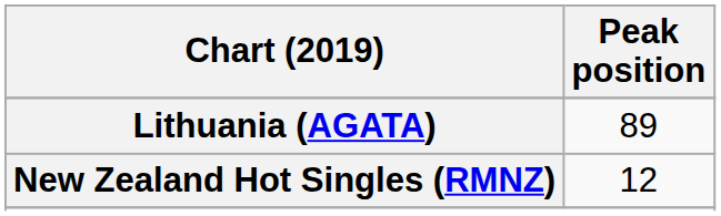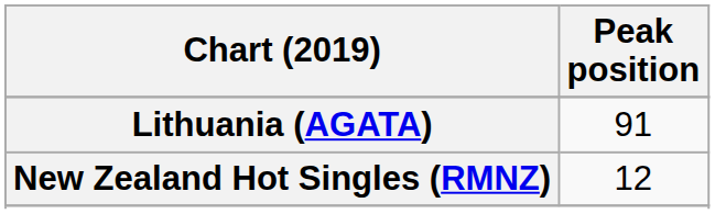Lithuania (AGATA) | Peak position: 89 -> 91
